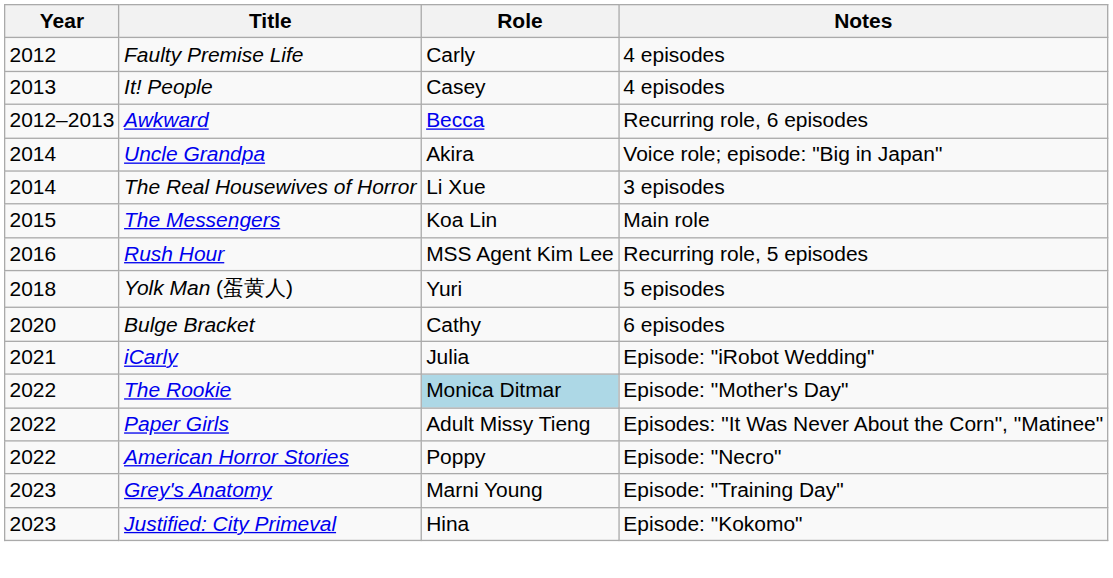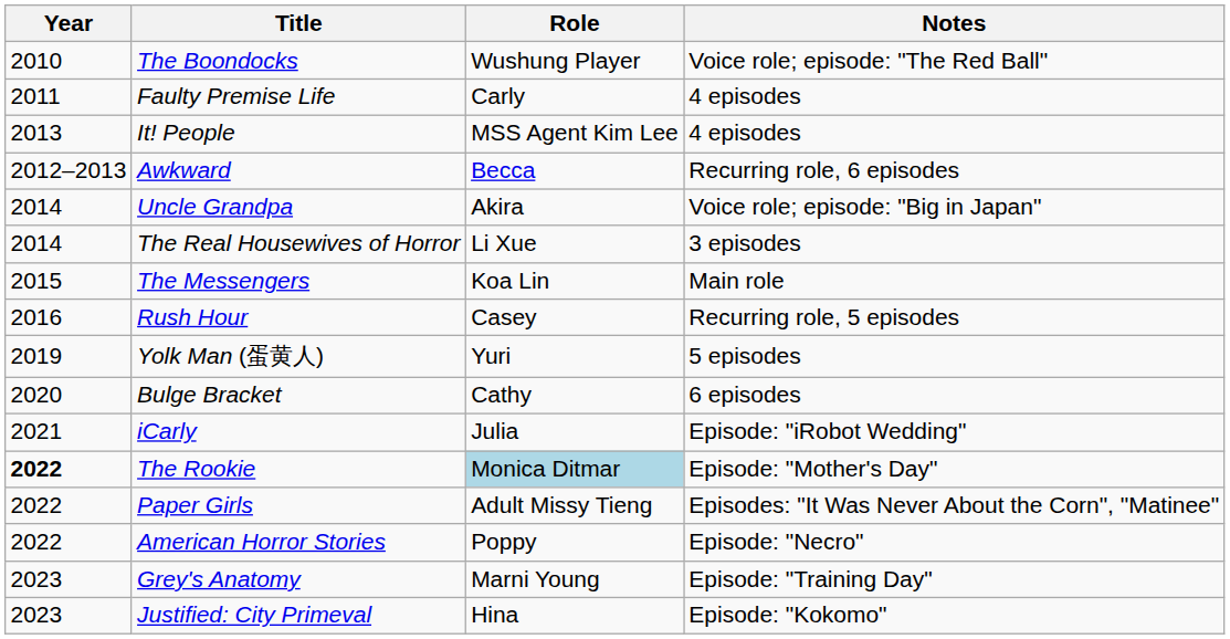+ row: 2010 | The Boondocks | Wushung Player | Voice role; episode: "The Red Ball"
Faulty Premise Life | Year: 2012 -> 2011
It! People | Role: Casey -> MSS Agent Kim Lee
Rush Hour | Role: MSS Agent Kim Lee -> Casey
Yolk Man (蛋黄人) | Year: 2018 -> 2019
The Rookie | Year: normal -> bold
